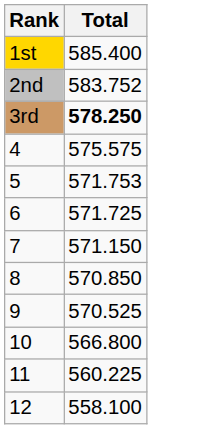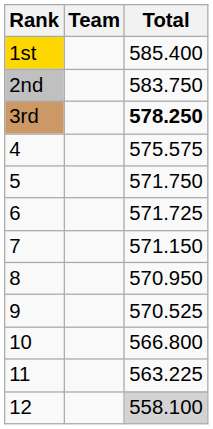+ column: Team
2nd | Total: 583.752 -> 583.750
5 | Total: 571.753 -> 571.750
8 | Total: 570.850 -> 570.950
11 | Total: 560.225 -> 563.225
12 | Total: no background -> lightgrey background
